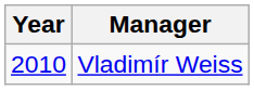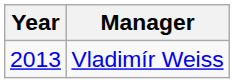Vladimír Weiss | Year: 2010 -> 2013
